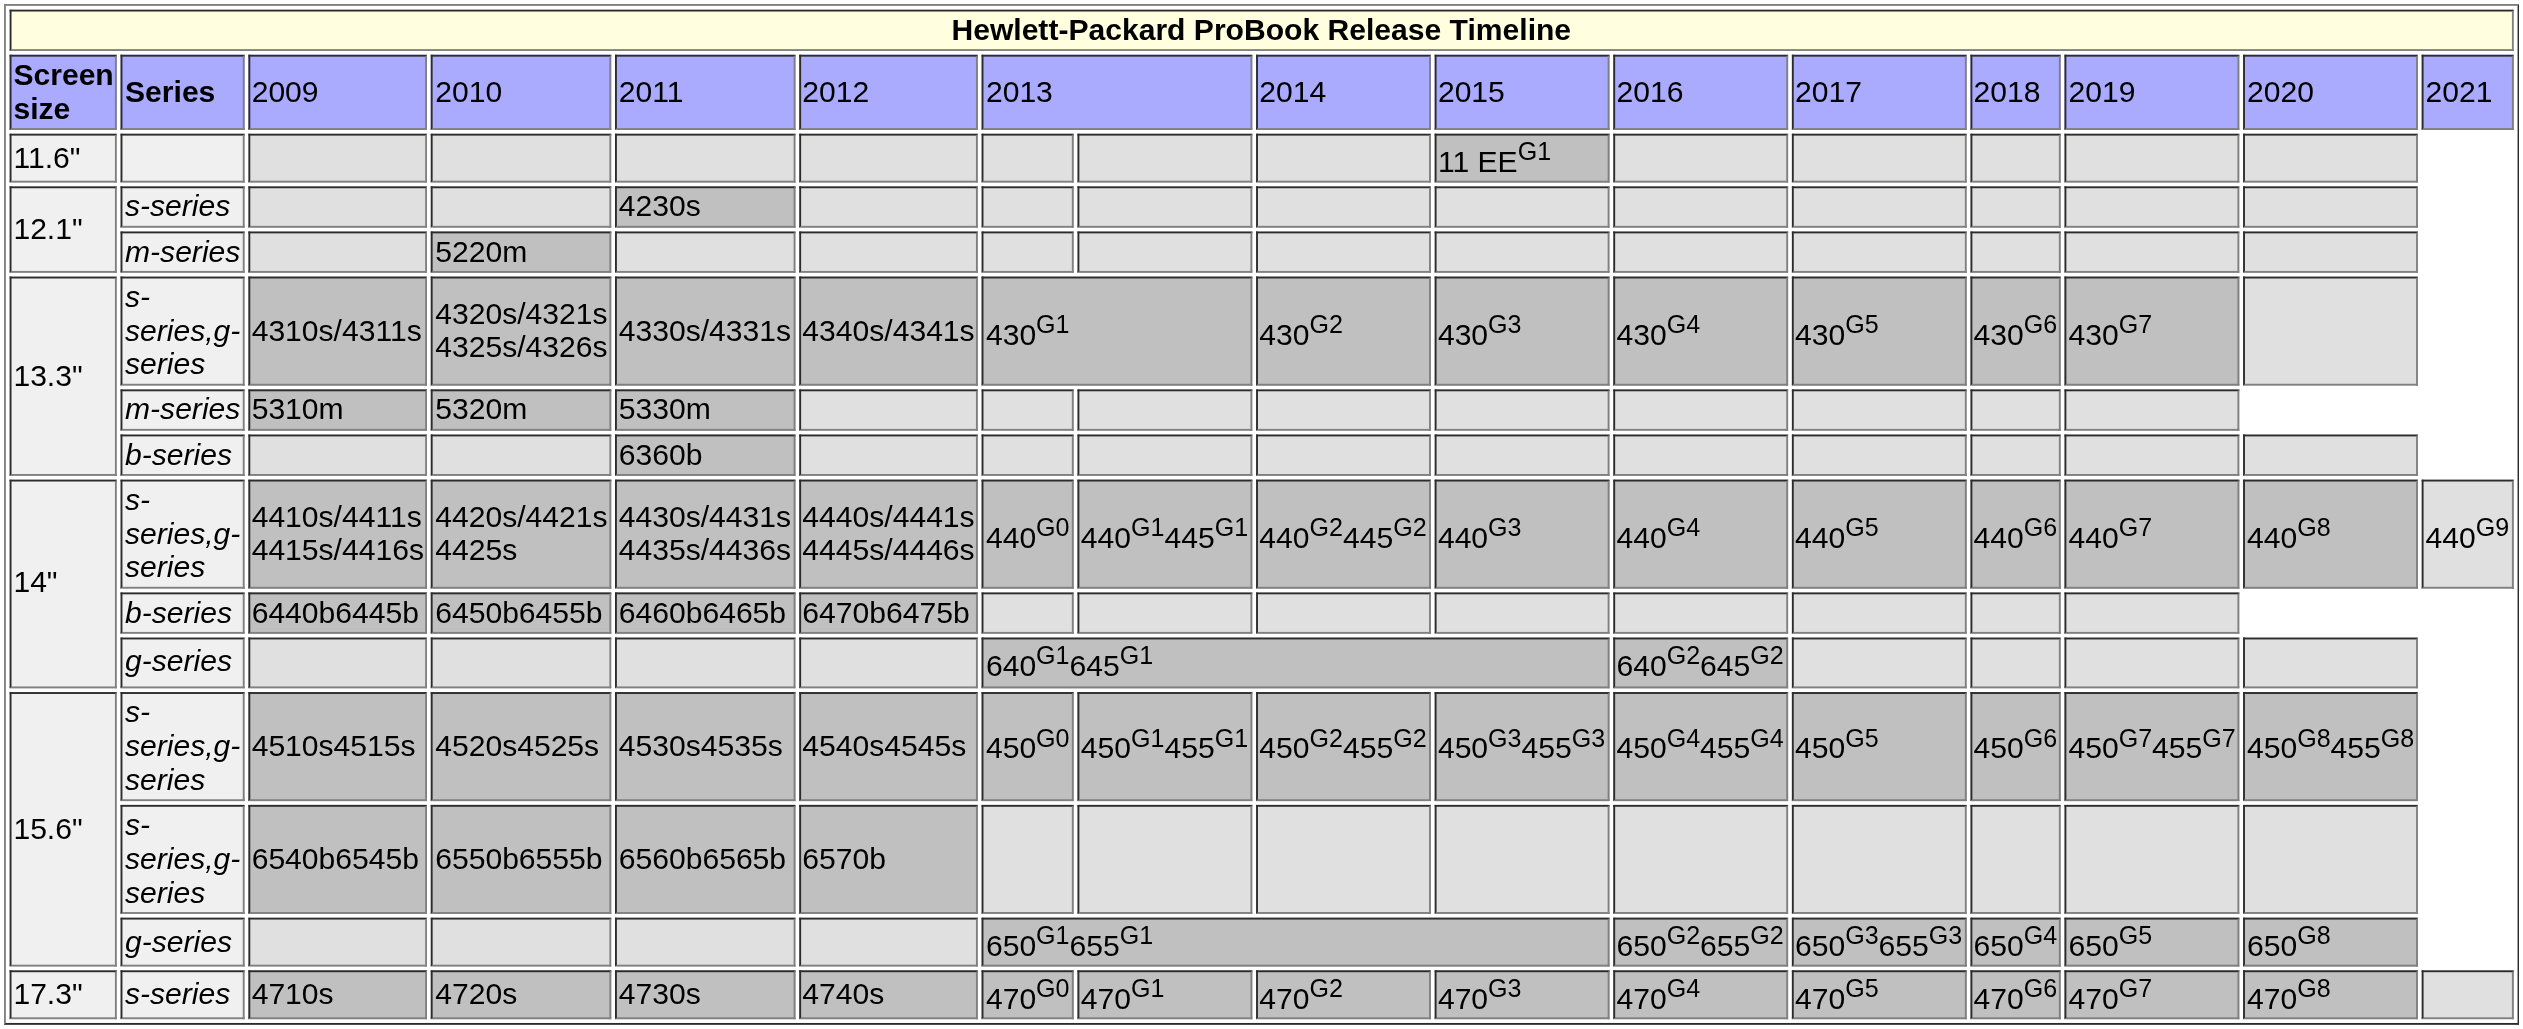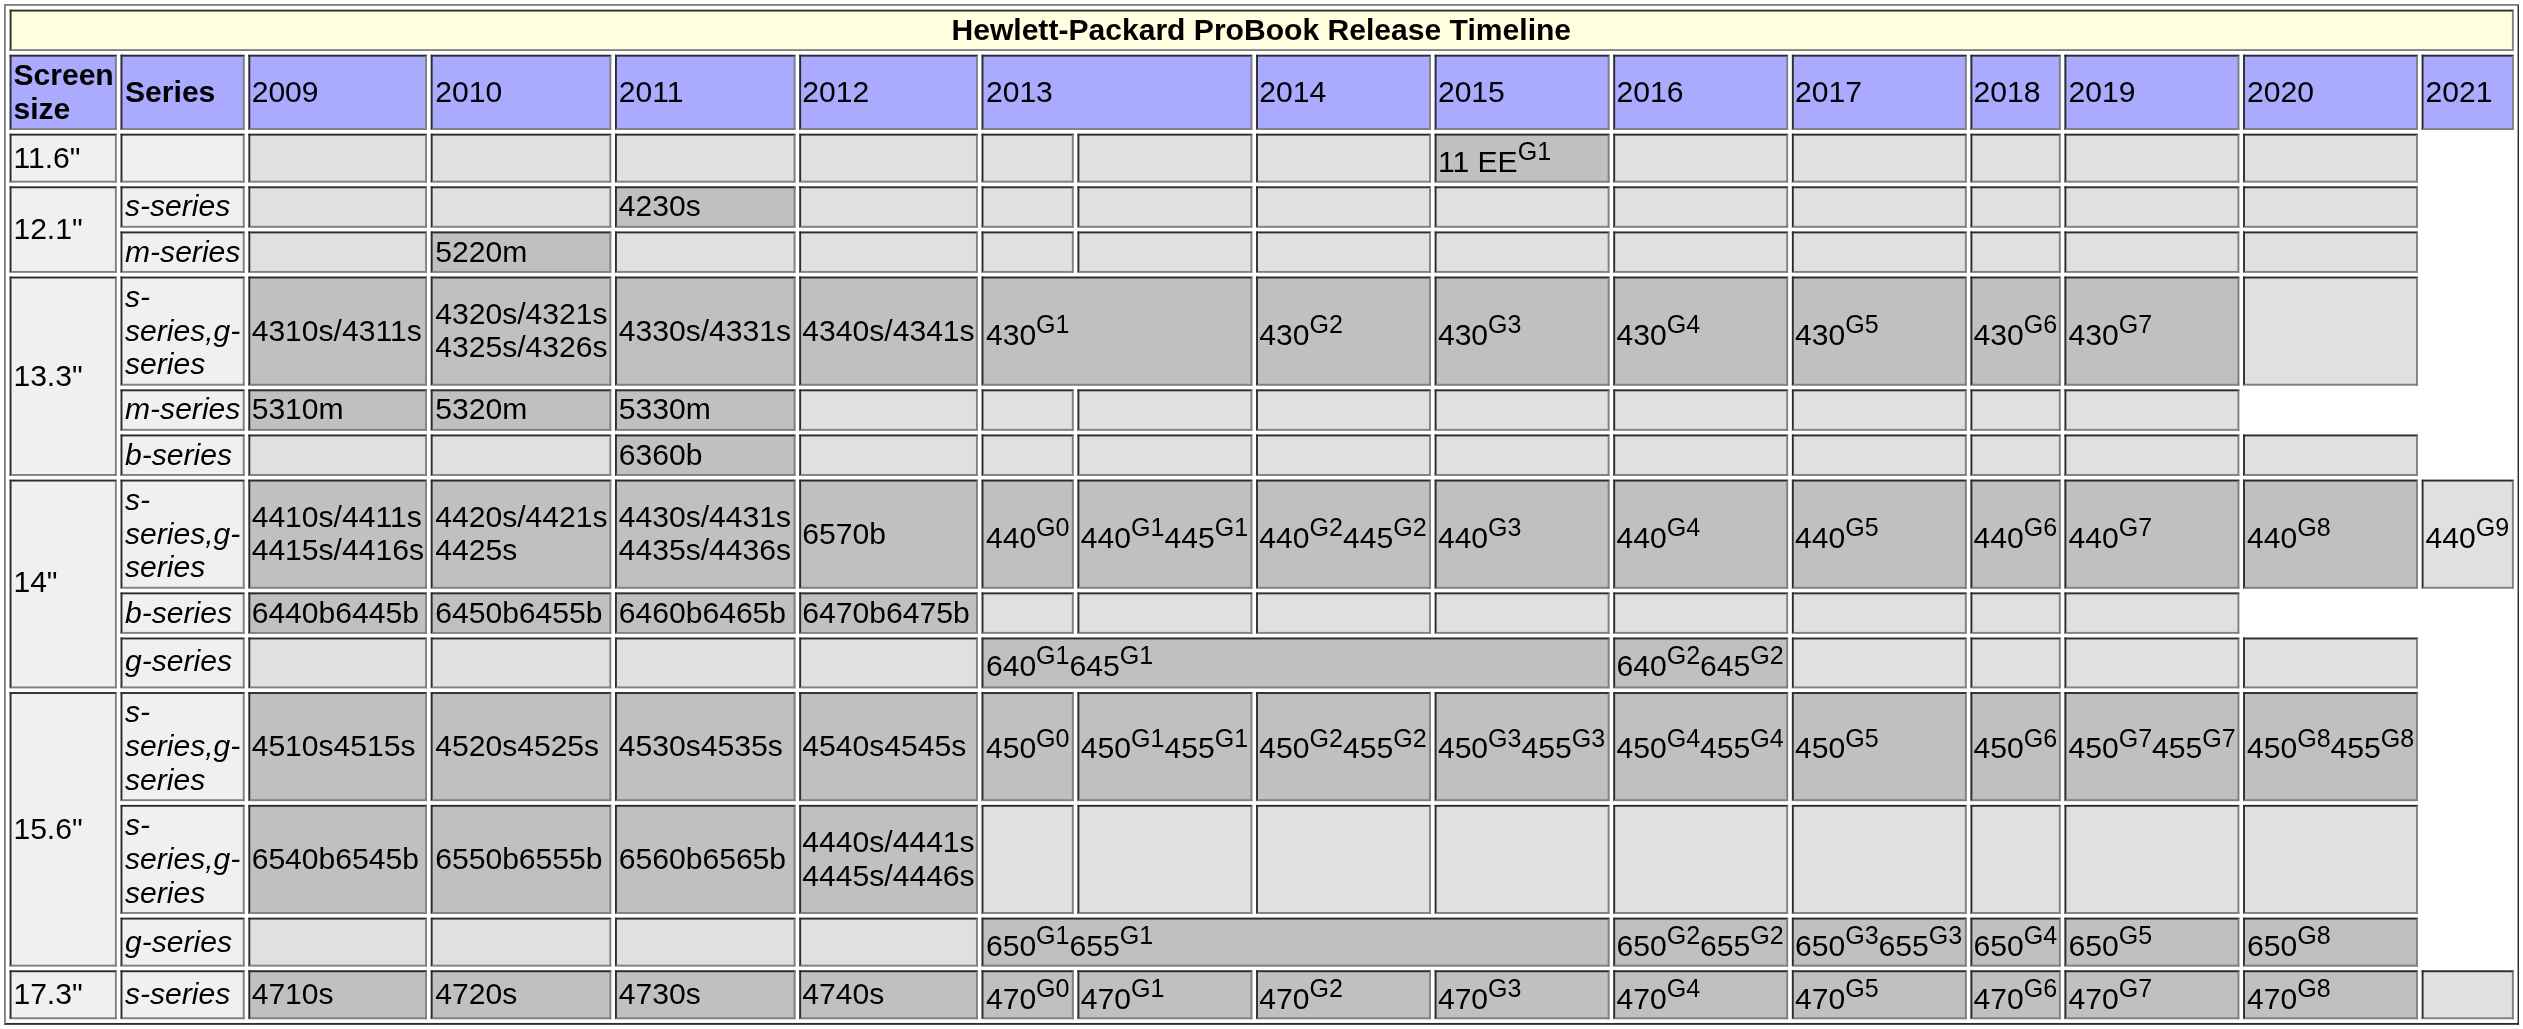4420s/4421s 4425s | column 6: 4440s/4441s 4445s/4446s -> 6570b
6550b6555b | column 6: 6570b -> 4440s/4441s 4445s/4446s
